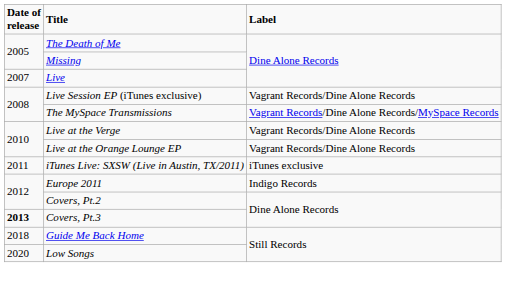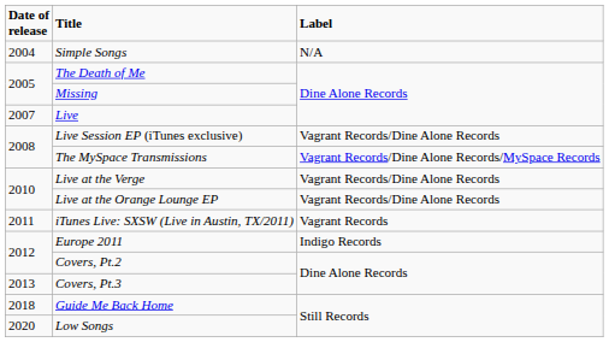+ row: 2004 | Simple Songs | N/A
iTunes Live: SXSW (Live in Austin, TX/2011) | Label: iTunes exclusive -> Vagrant Records
Covers, Pt.3 | Date of release: bold -> normal
